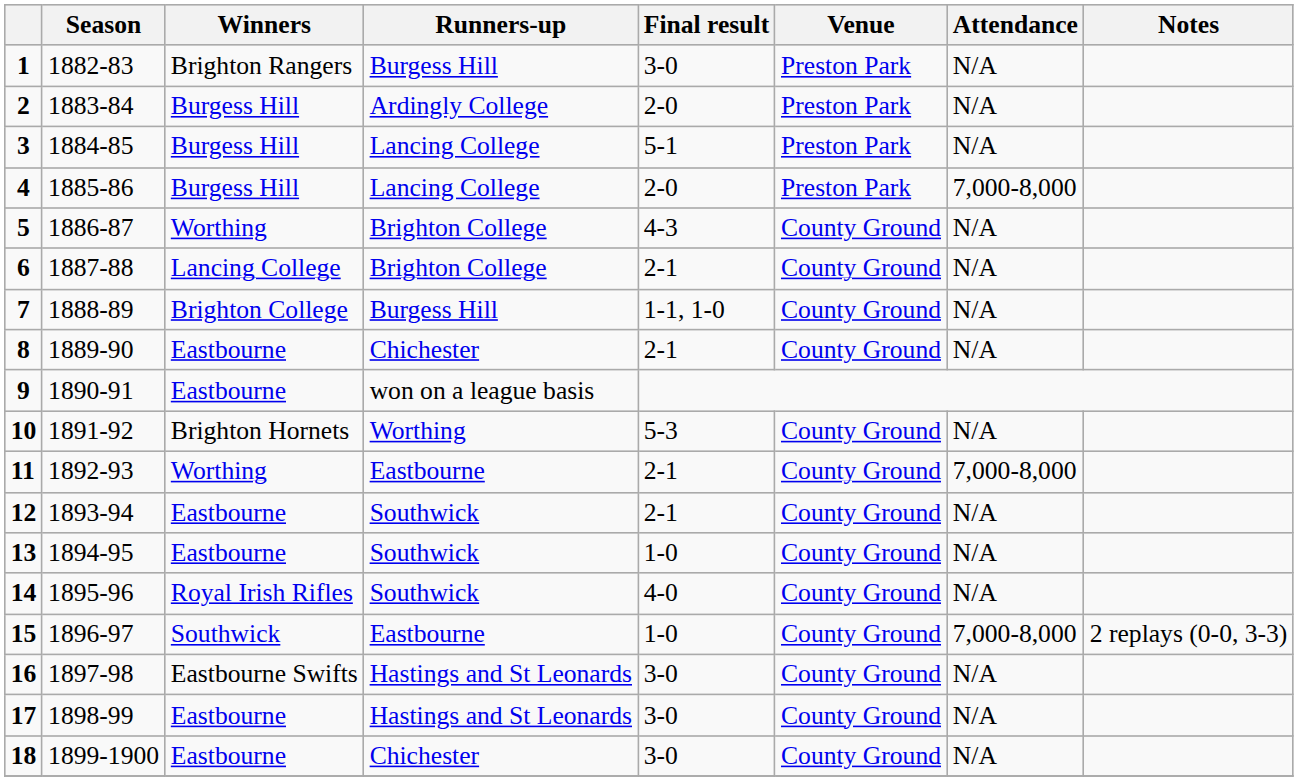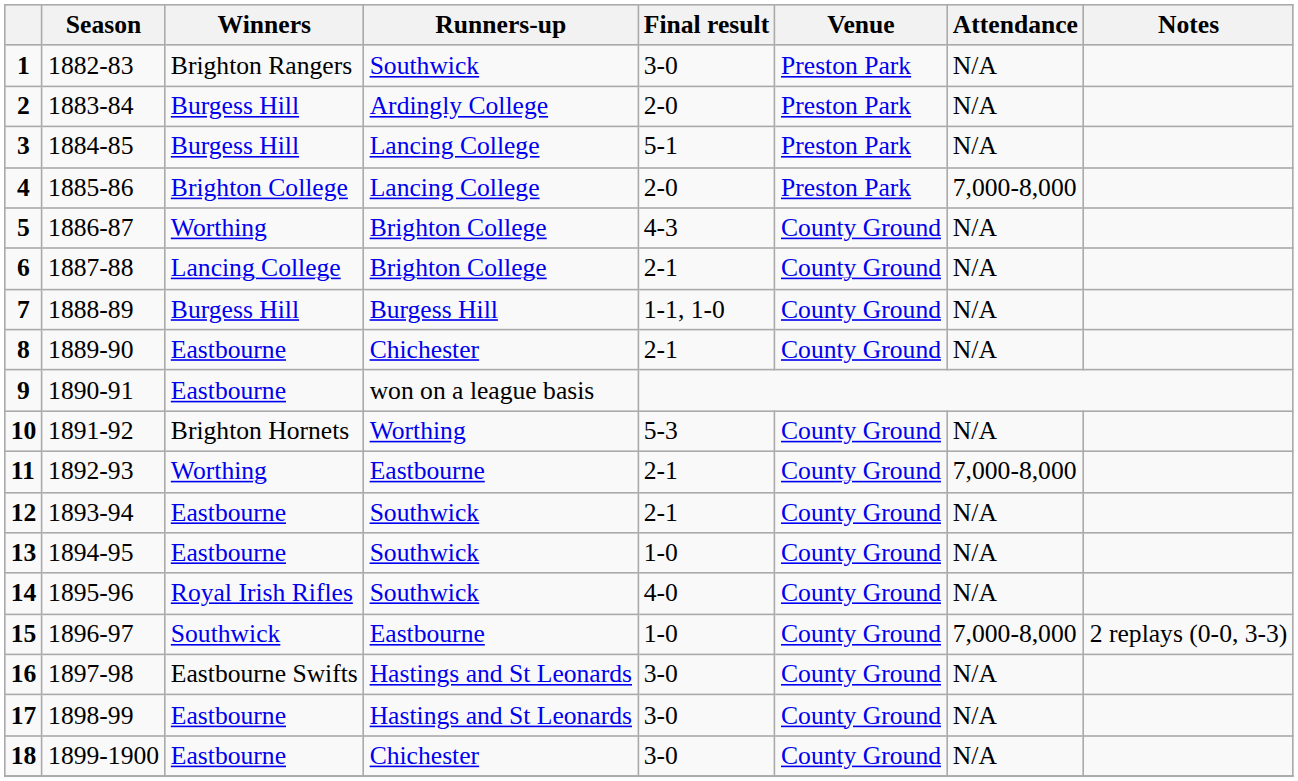1 | Runners-up: Burgess Hill -> Southwick
4 | Winners: Burgess Hill -> Brighton College
7 | Winners: Brighton College -> Burgess Hill
